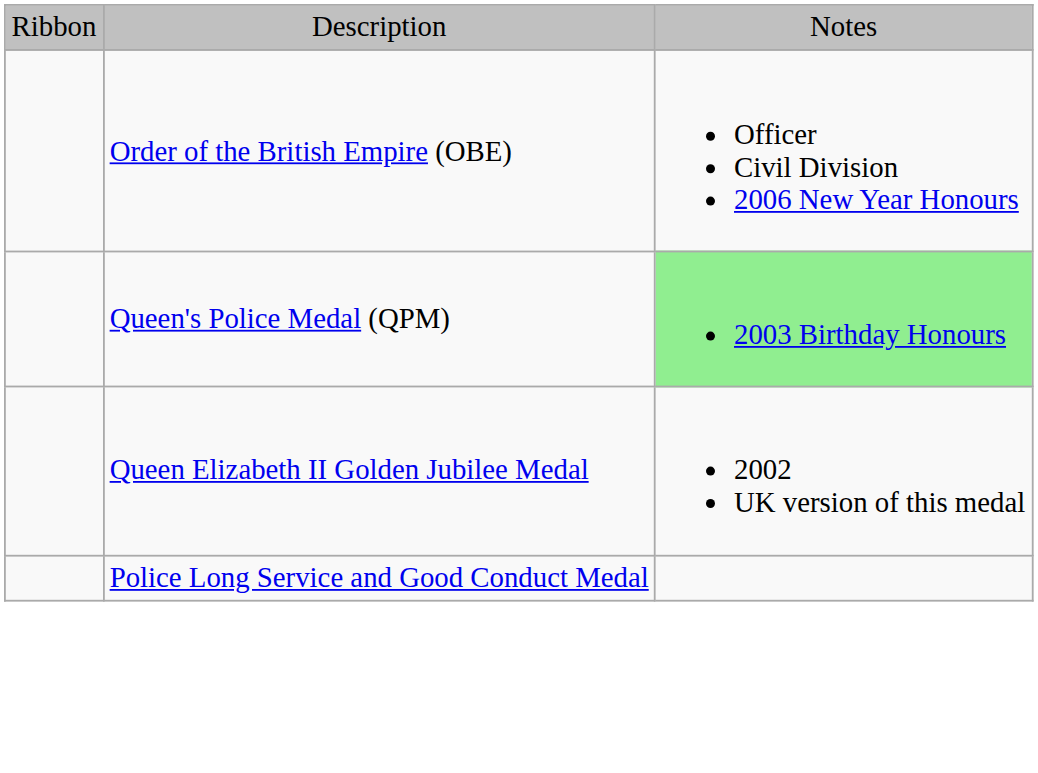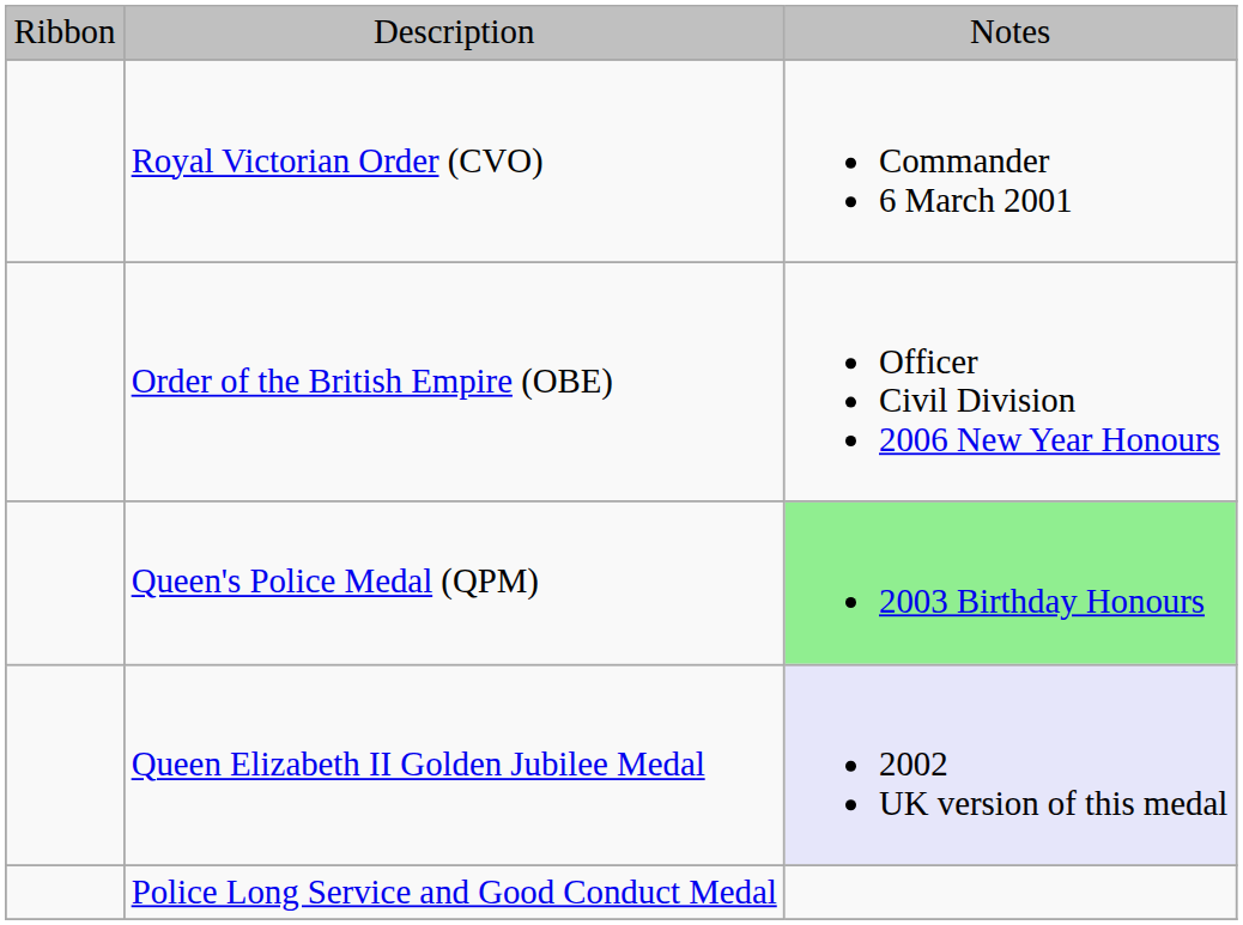+ row: Royal Victorian Order (CVO) | Commander 6 March 2001
Queen Elizabeth II Golden Jubilee Medal | column 3: no background -> lavender background
